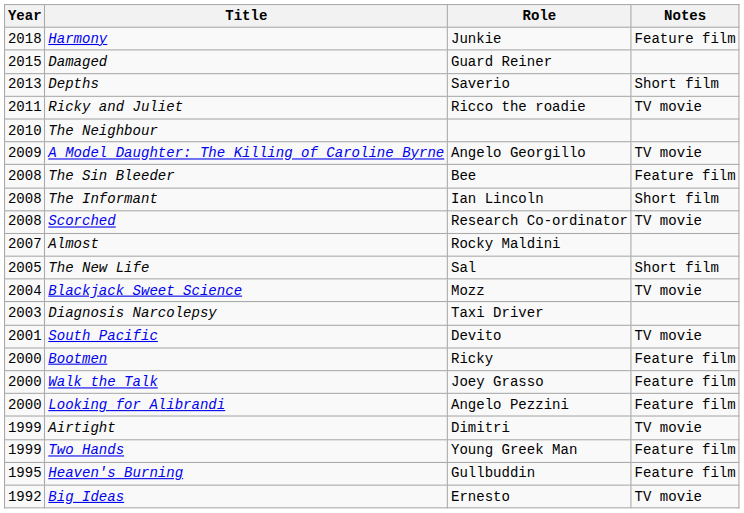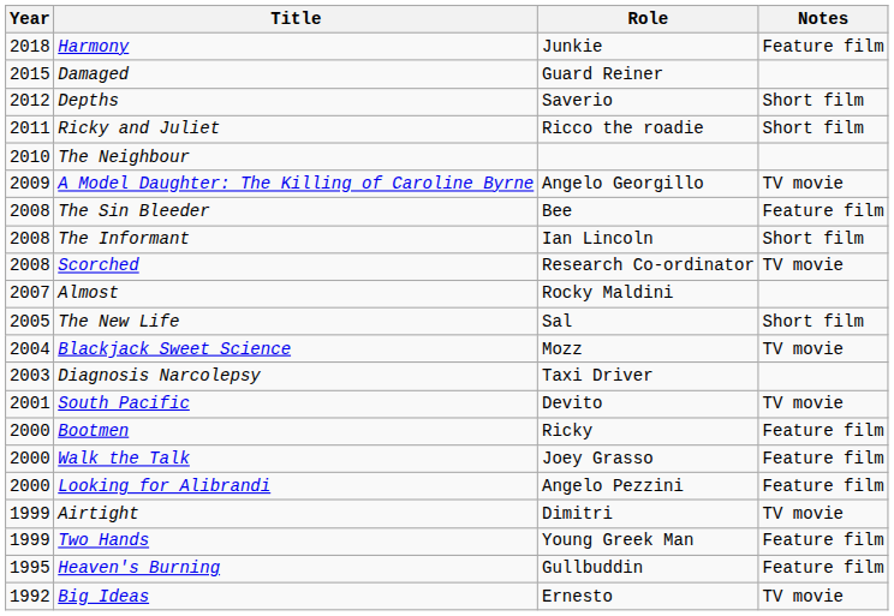Depths | Year: 2013 -> 2012
Ricky and Juliet | Notes: TV movie -> Short film
